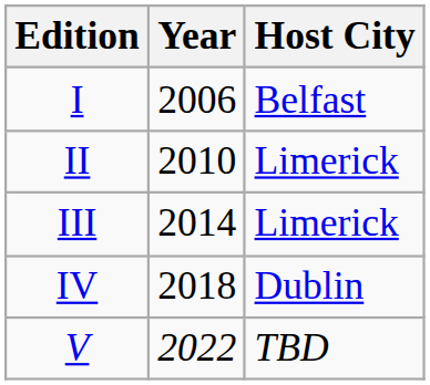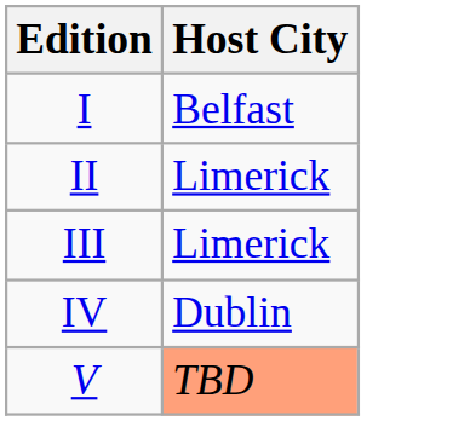- column: Year | 2006 | 2010 | 2014 | 2018 | 2022
V | Host City: no background -> lightsalmon background
